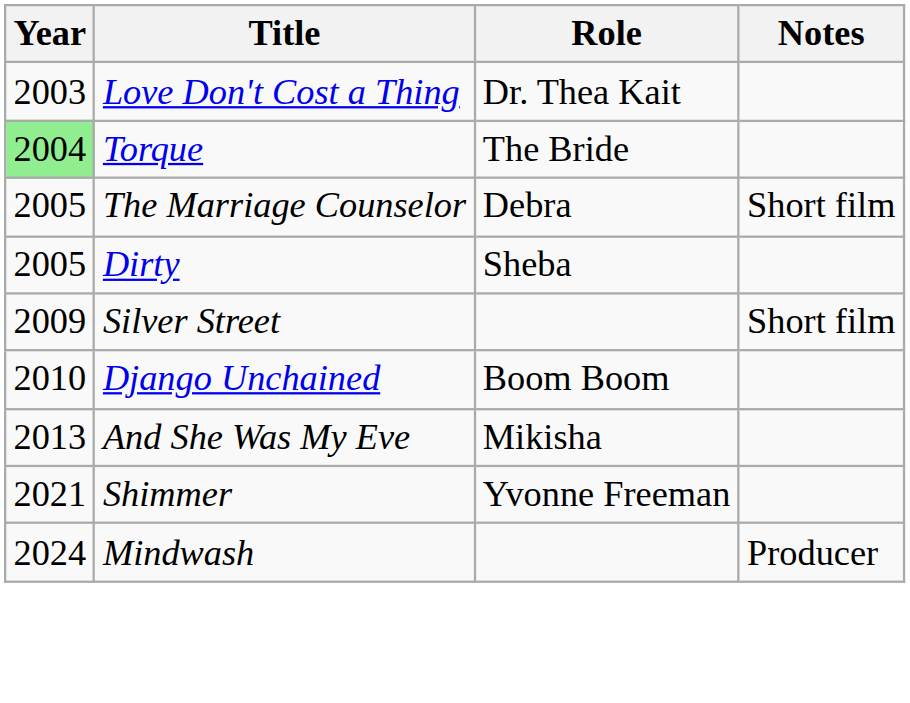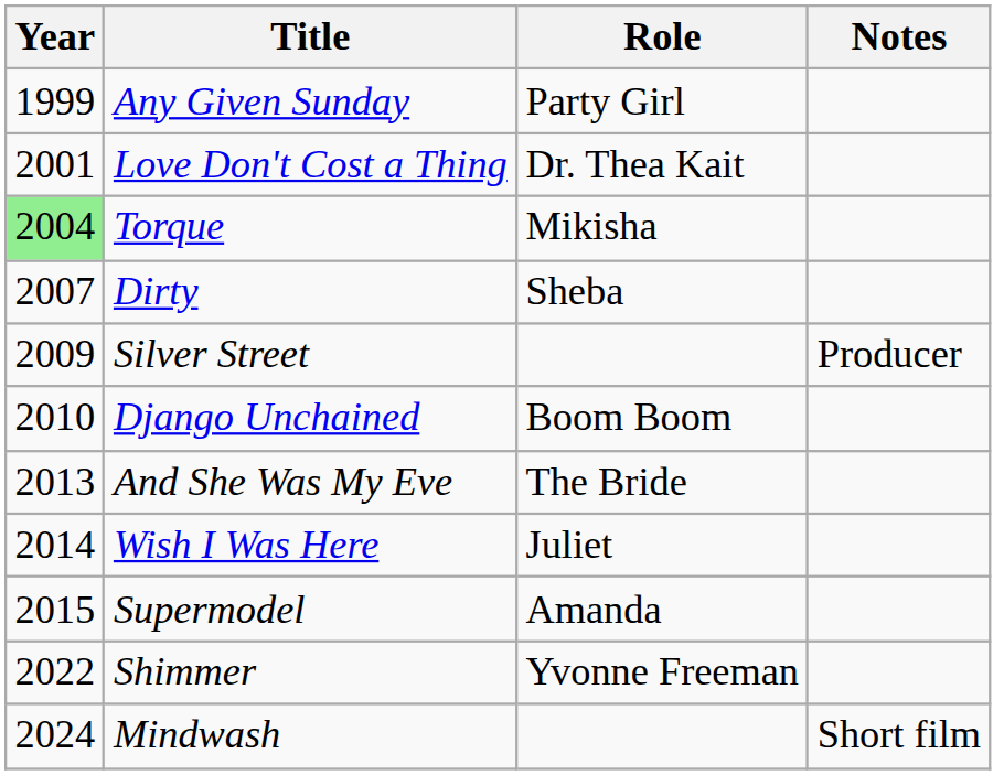+ row: 1999 | Any Given Sunday | Party Girl
Love Don't Cost a Thing | Year: 2003 -> 2001
Torque | Role: The Bride -> Mikisha
- row: 2005 | The Marriage Counselor | Debra | Short film
Dirty | Year: 2005 -> 2007
Silver Street | Notes: Short film -> Producer
And She Was My Eve | Role: Mikisha -> The Bride
+ row: 2014 | Wish I Was Here | Juliet
+ row: 2015 | Supermodel | Amanda
Shimmer | Year: 2021 -> 2022
Mindwash | Notes: Producer -> Short film
